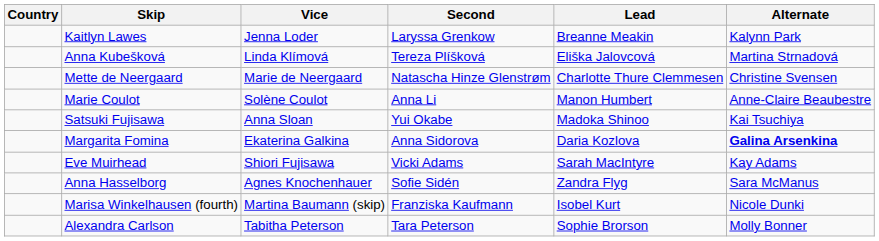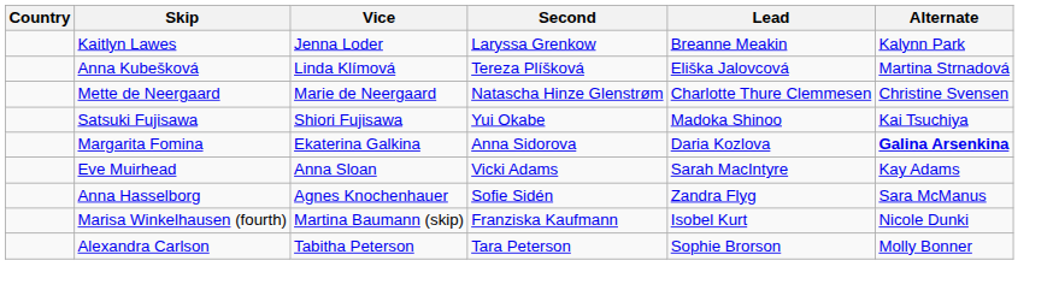- row: Marie Coulot | Solène Coulot | Anna Li | Manon Humbert | Anne-Claire Beaubestre
Satsuki Fujisawa | Vice: Anna Sloan -> Shiori Fujisawa
Eve Muirhead | Vice: Shiori Fujisawa -> Anna Sloan
